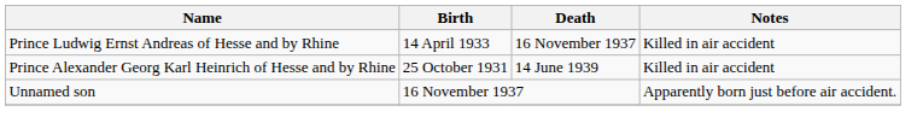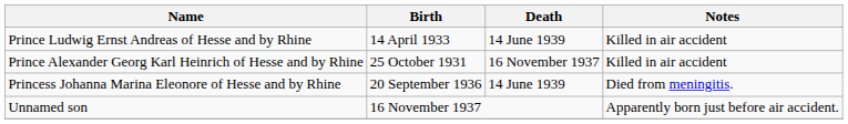Prince Ludwig Ernst Andreas of Hesse and by Rhine | Death: 16 November 1937 -> 14 June 1939
Prince Alexander Georg Karl Heinrich of Hesse and by Rhine | Death: 14 June 1939 -> 16 November 1937
+ row: Princess Johanna Marina Eleonore of Hesse and by Rhine | 20 September 1936 | 14 June 1939 | Died from meningitis.
